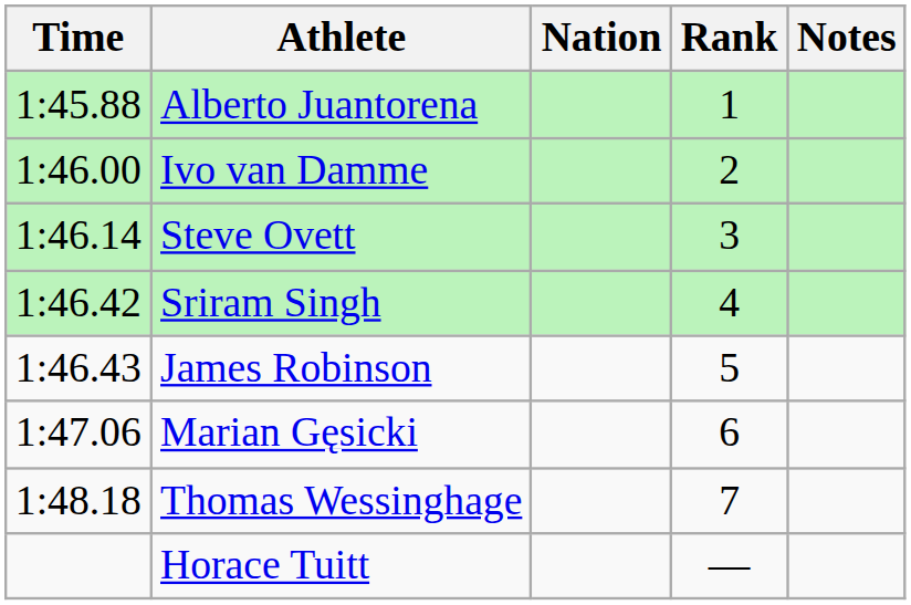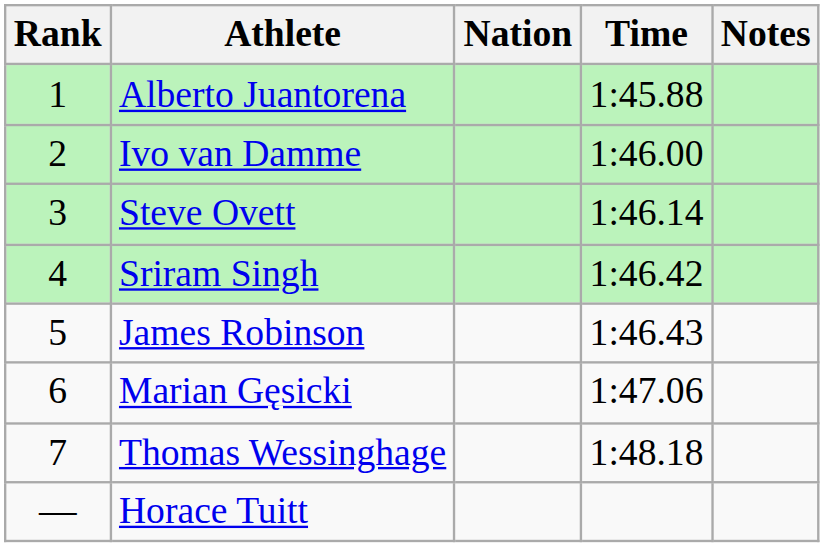columns swapped: Rank <-> Time
